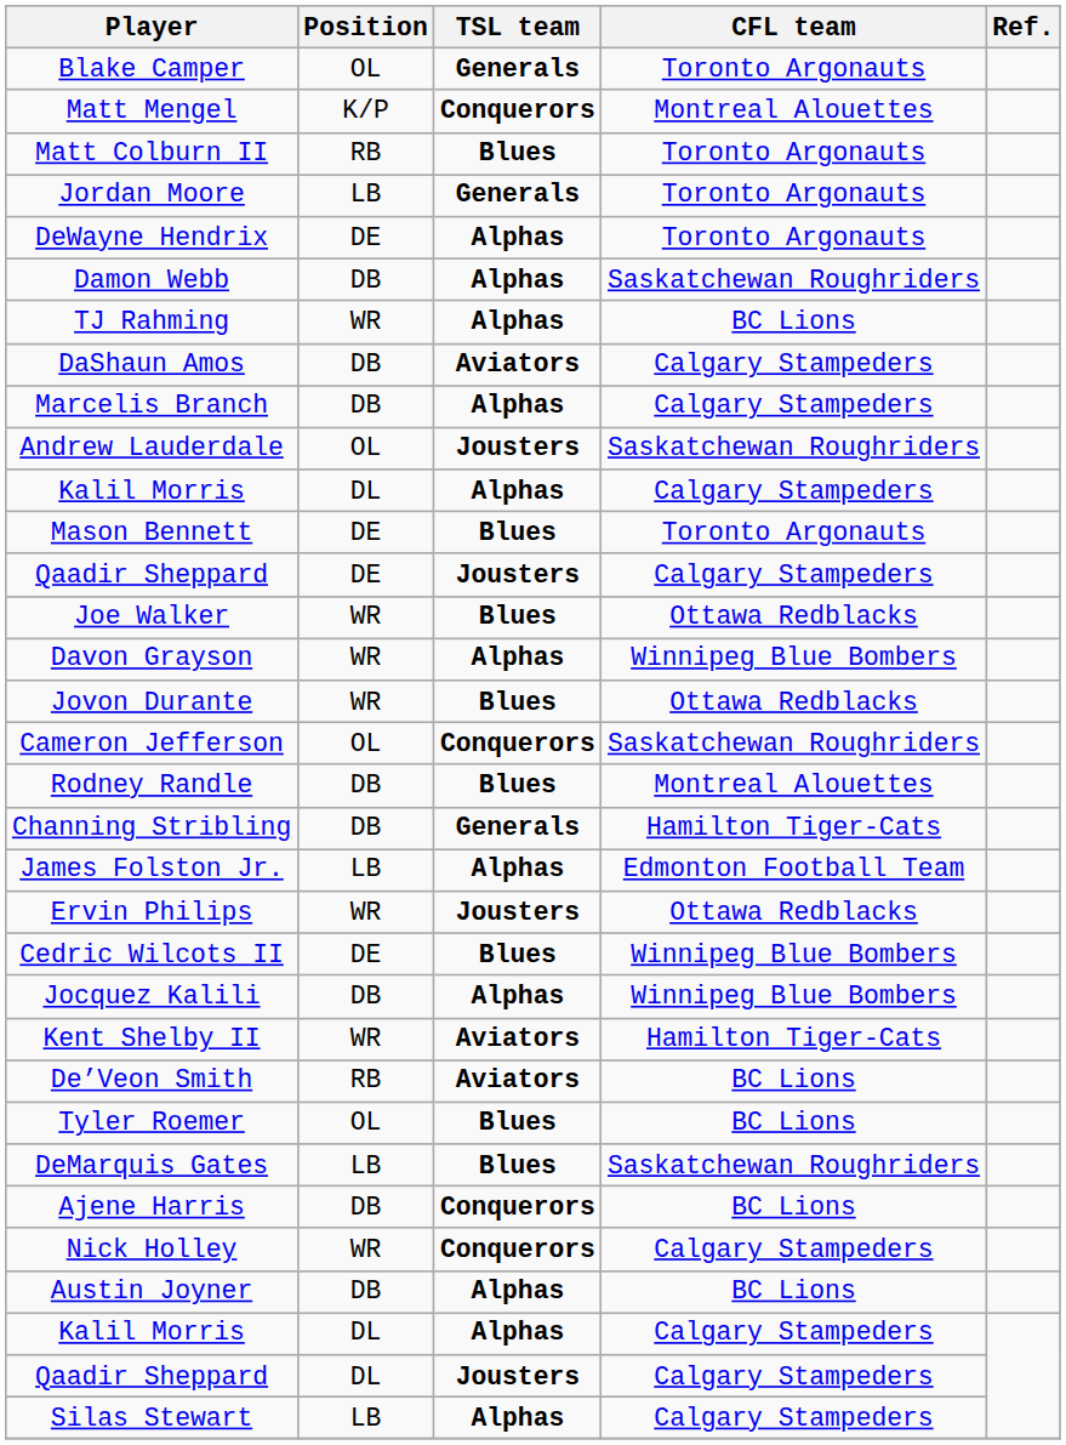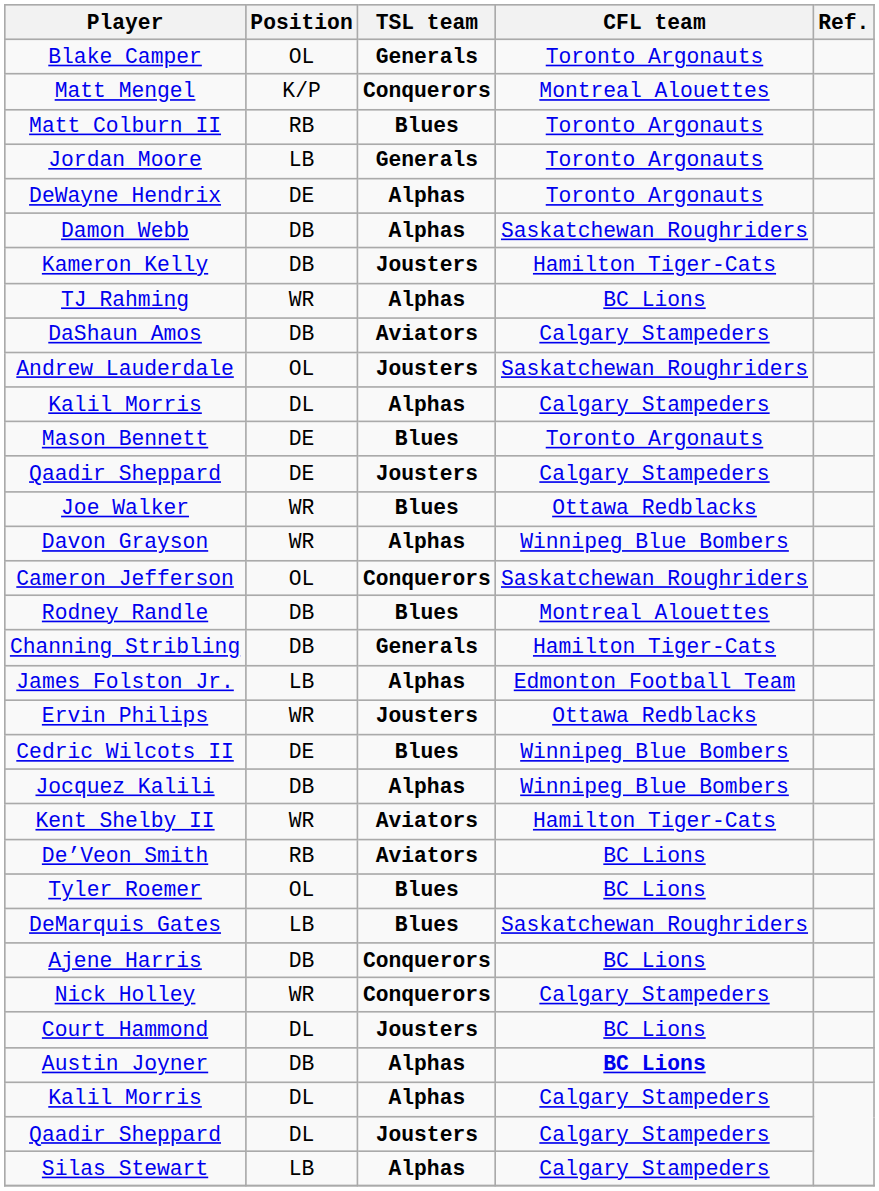+ row: Kameron Kelly | DB | Jousters | Hamilton Tiger-Cats
- row: Marcelis Branch | DB | Alphas | Calgary Stampeders
- row: Jovon Durante | WR | Blues | Ottawa Redblacks
+ row: Court Hammond | DL | Jousters | BC Lions
Austin Joyner | CFL team: normal -> bold
